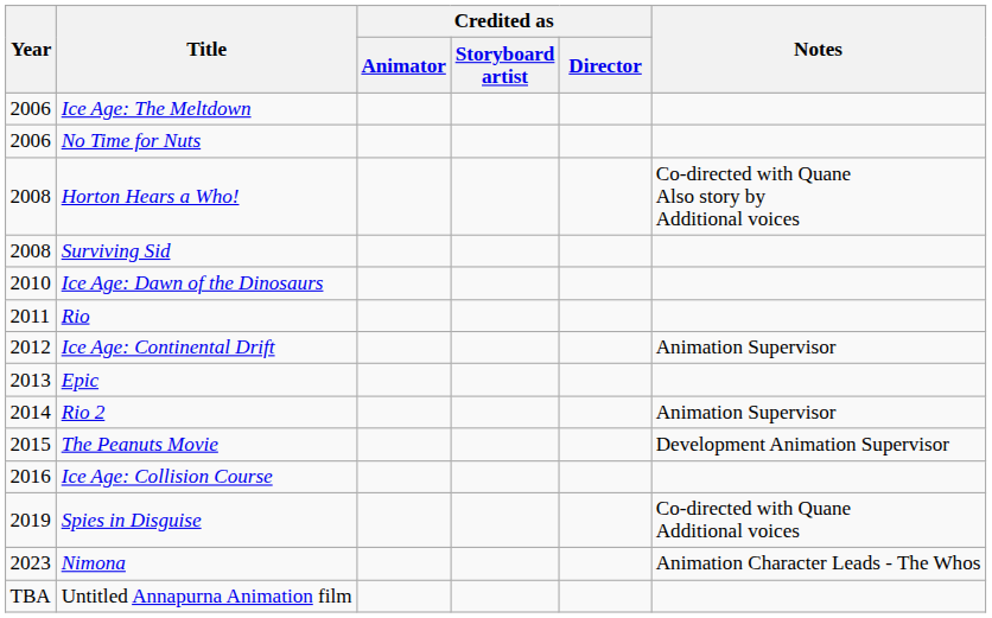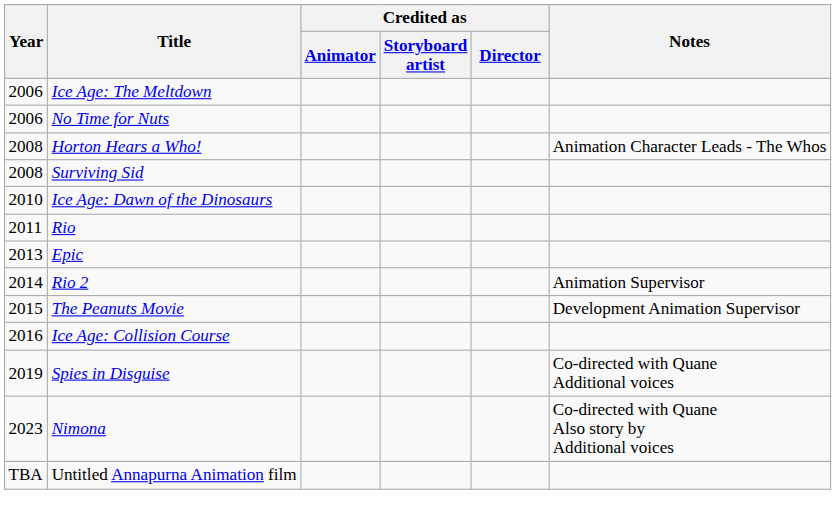Horton Hears a Who! | Notes: Co-directed with Quane Also story by Additional voices -> Animation Character Leads - The Whos
- row: 2012 | Ice Age: Continental Drift | Animation Supervisor
Nimona | Notes: Animation Character Leads - The Whos -> Co-directed with Quane Also story by Additional voices
